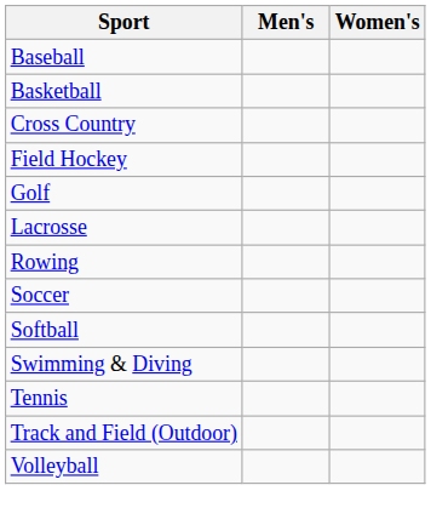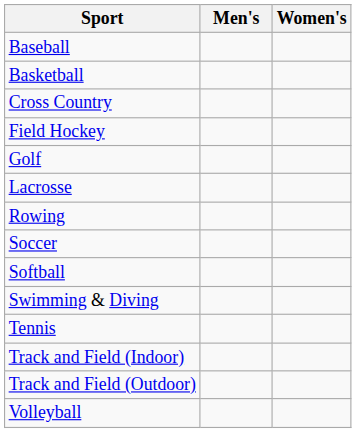+ row: Track and Field (Indoor)
